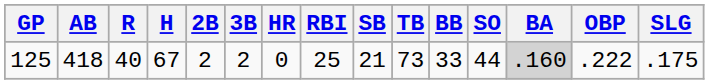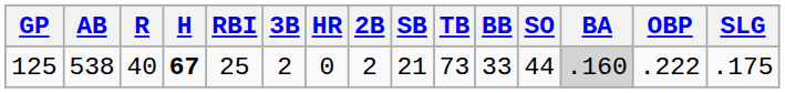columns swapped: 2B <-> RBI
125 | AB: 418 -> 538
125 | H: normal -> bold
